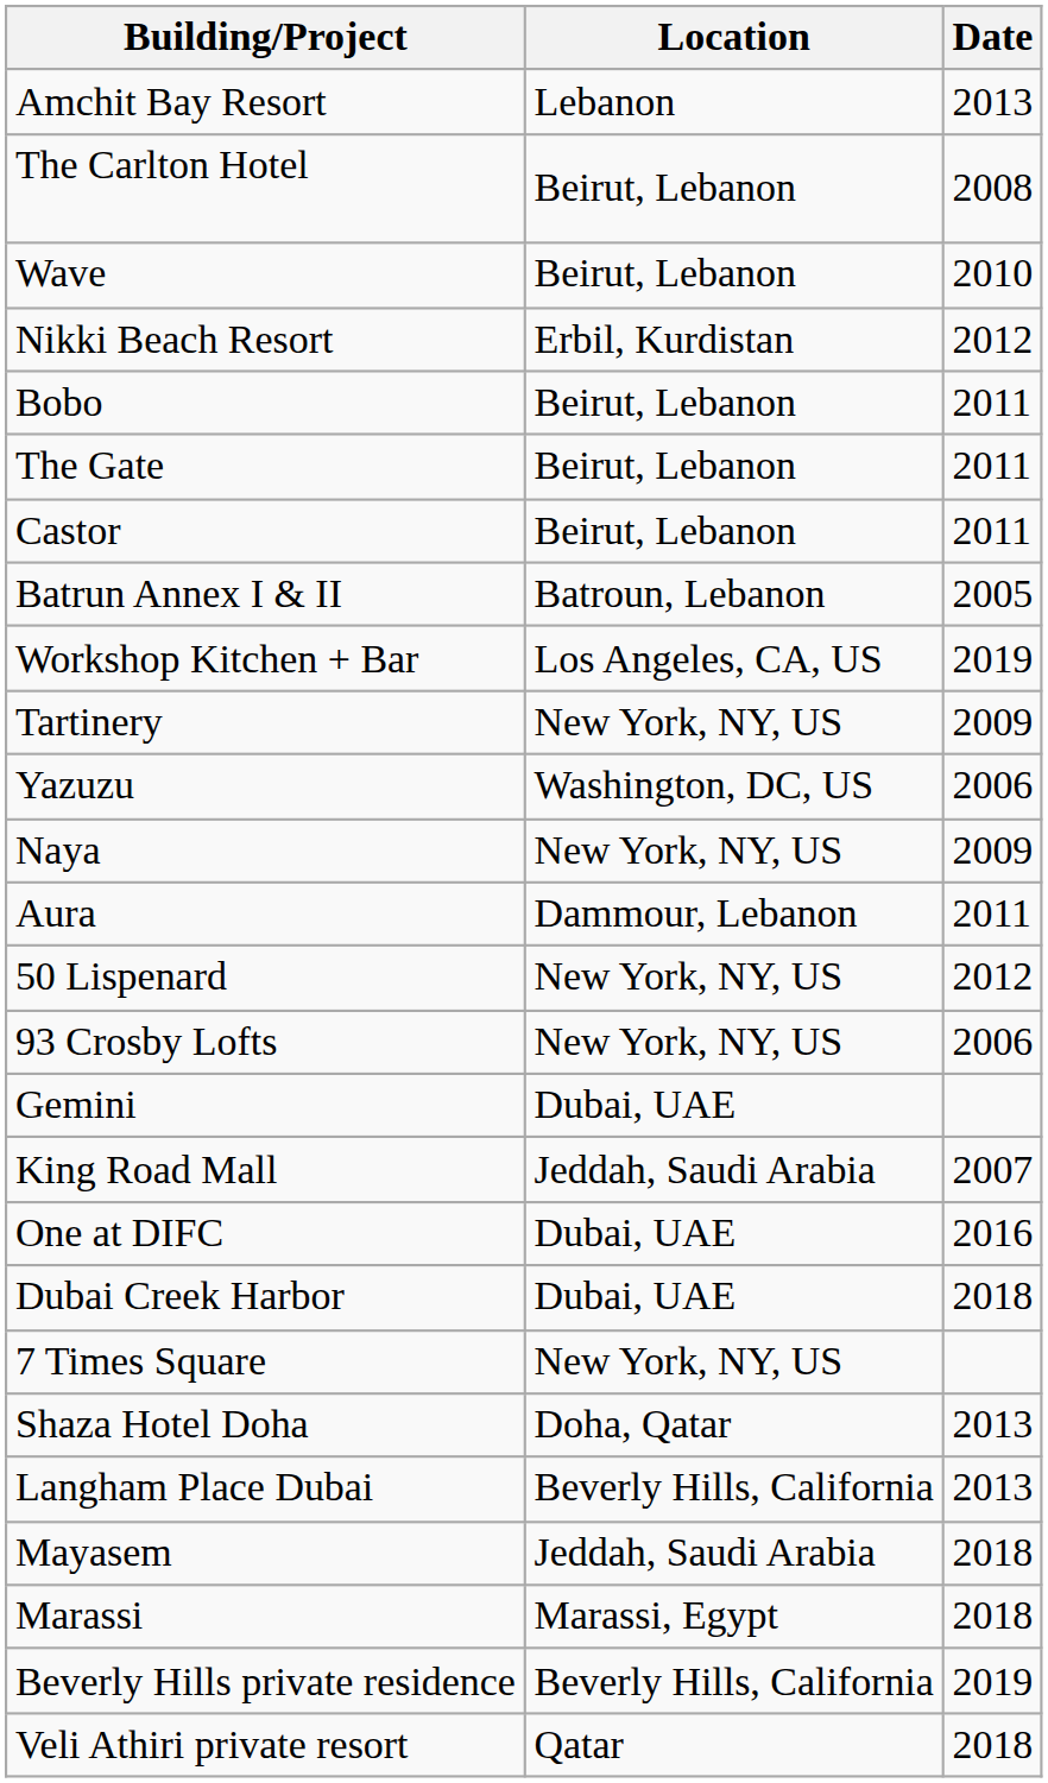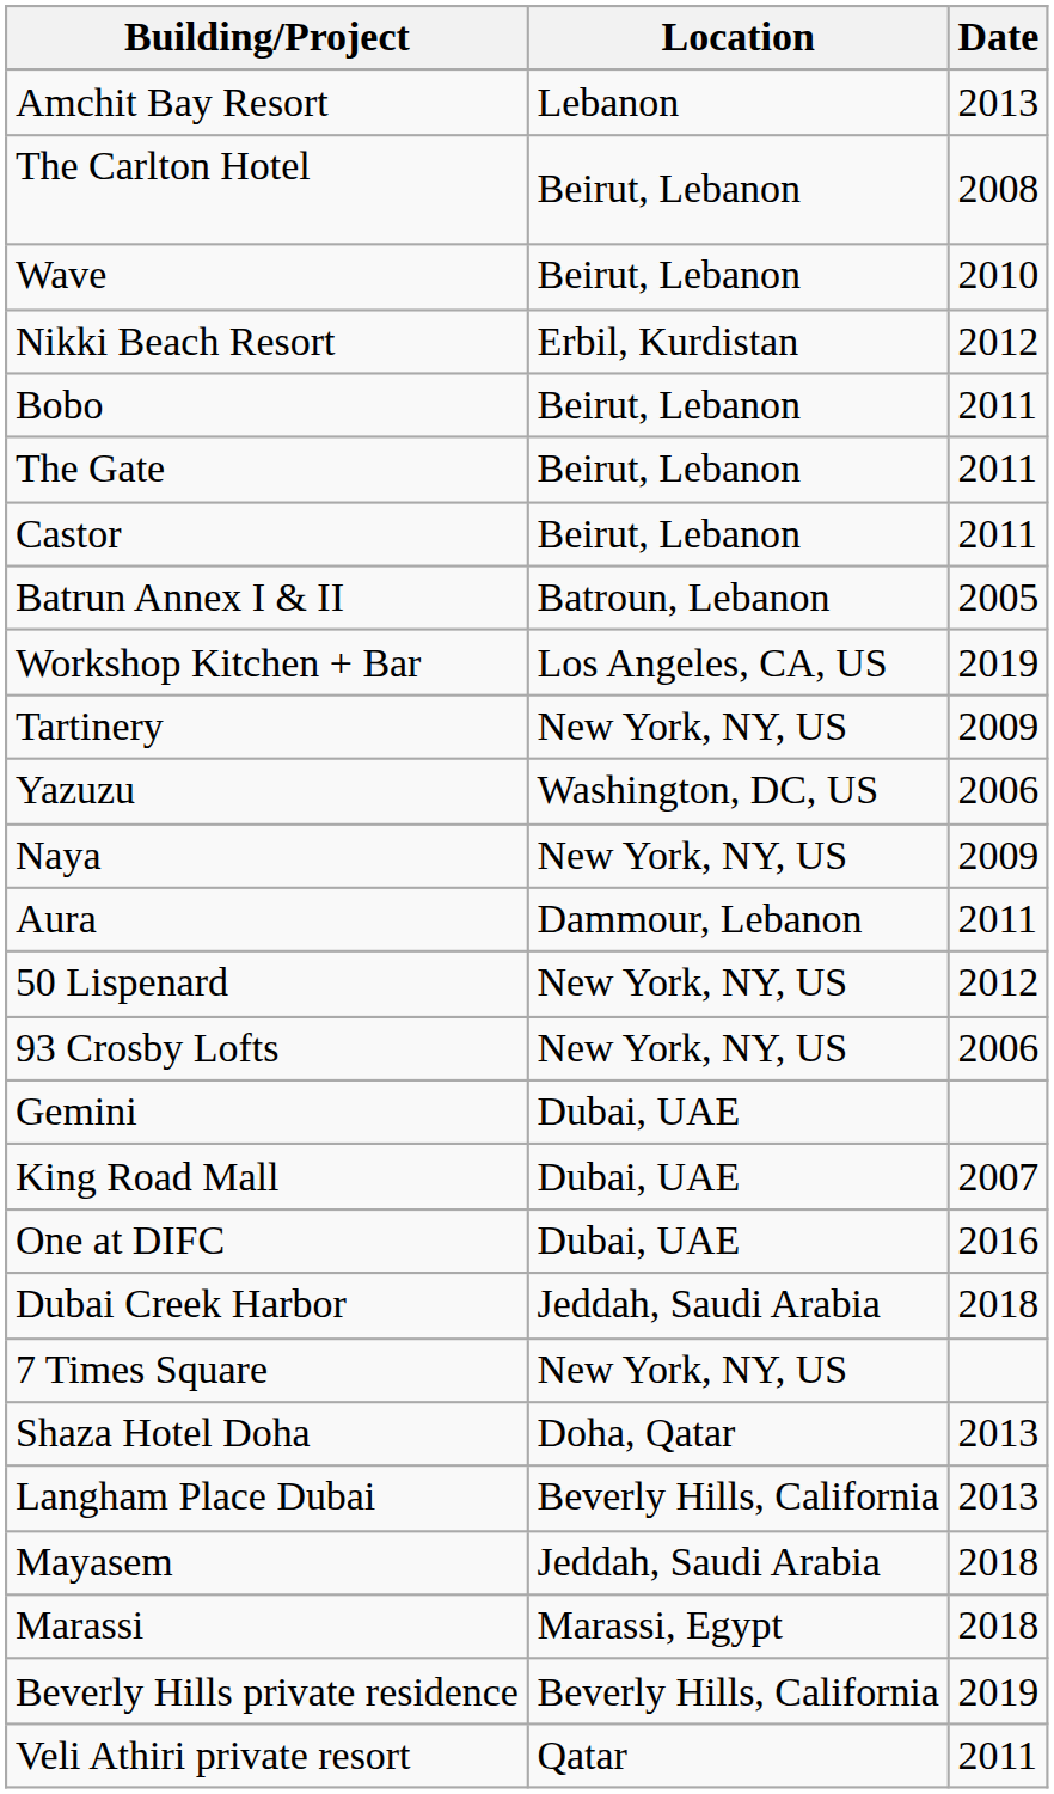King Road Mall | Location: Jeddah, Saudi Arabia -> Dubai, UAE
Dubai Creek Harbor | Location: Dubai, UAE -> Jeddah, Saudi Arabia
Veli Athiri private resort | Date: 2018 -> 2011
